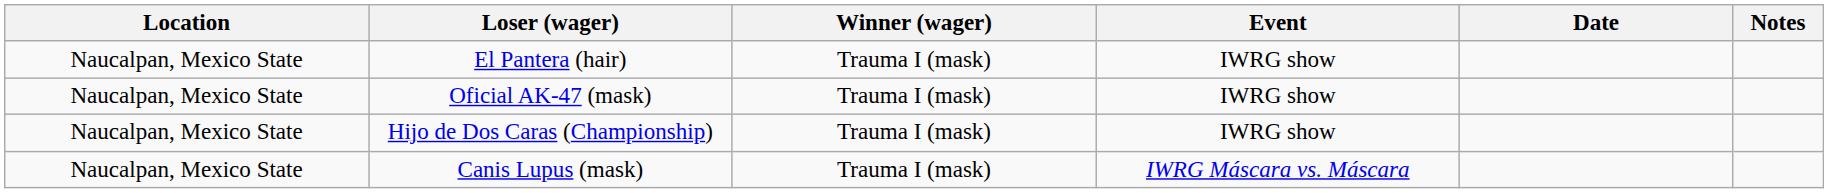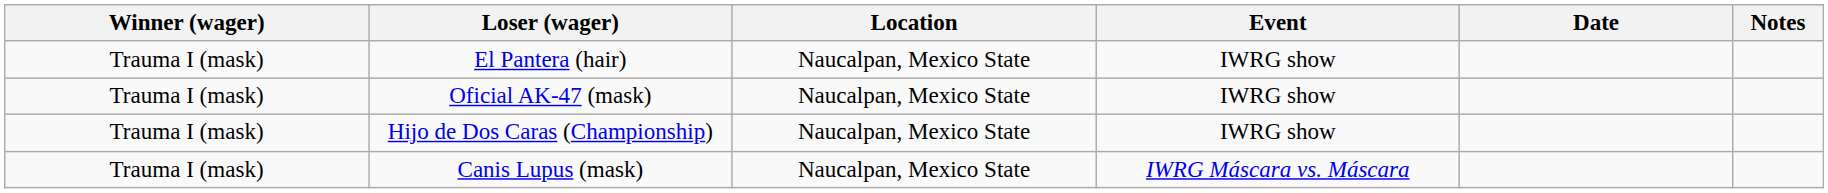columns swapped: Winner (wager) <-> Location
